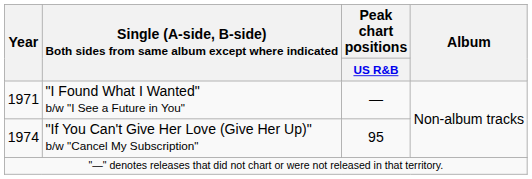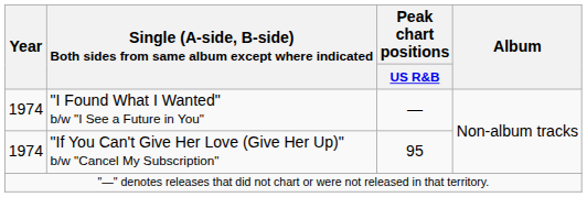"I Found What I Wanted" b/w "I See a Future in You" | Year: 1971 -> 1974
